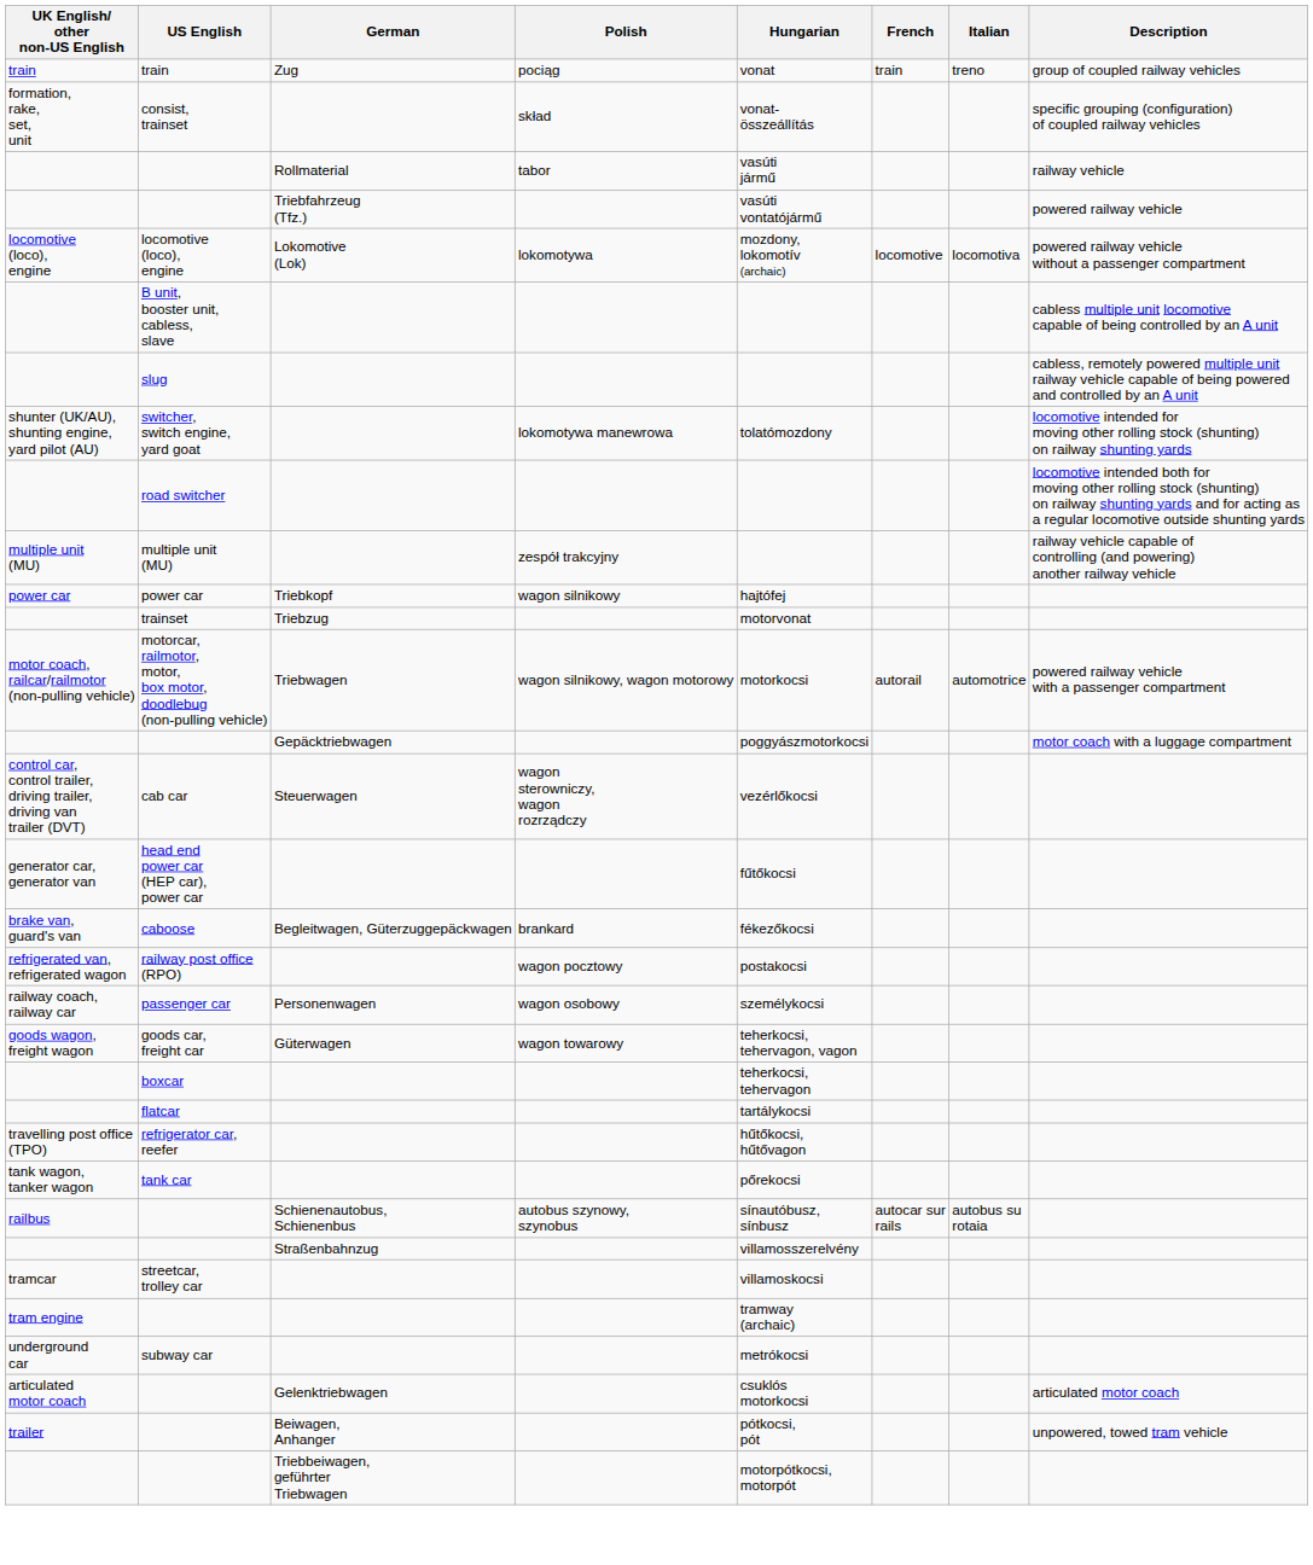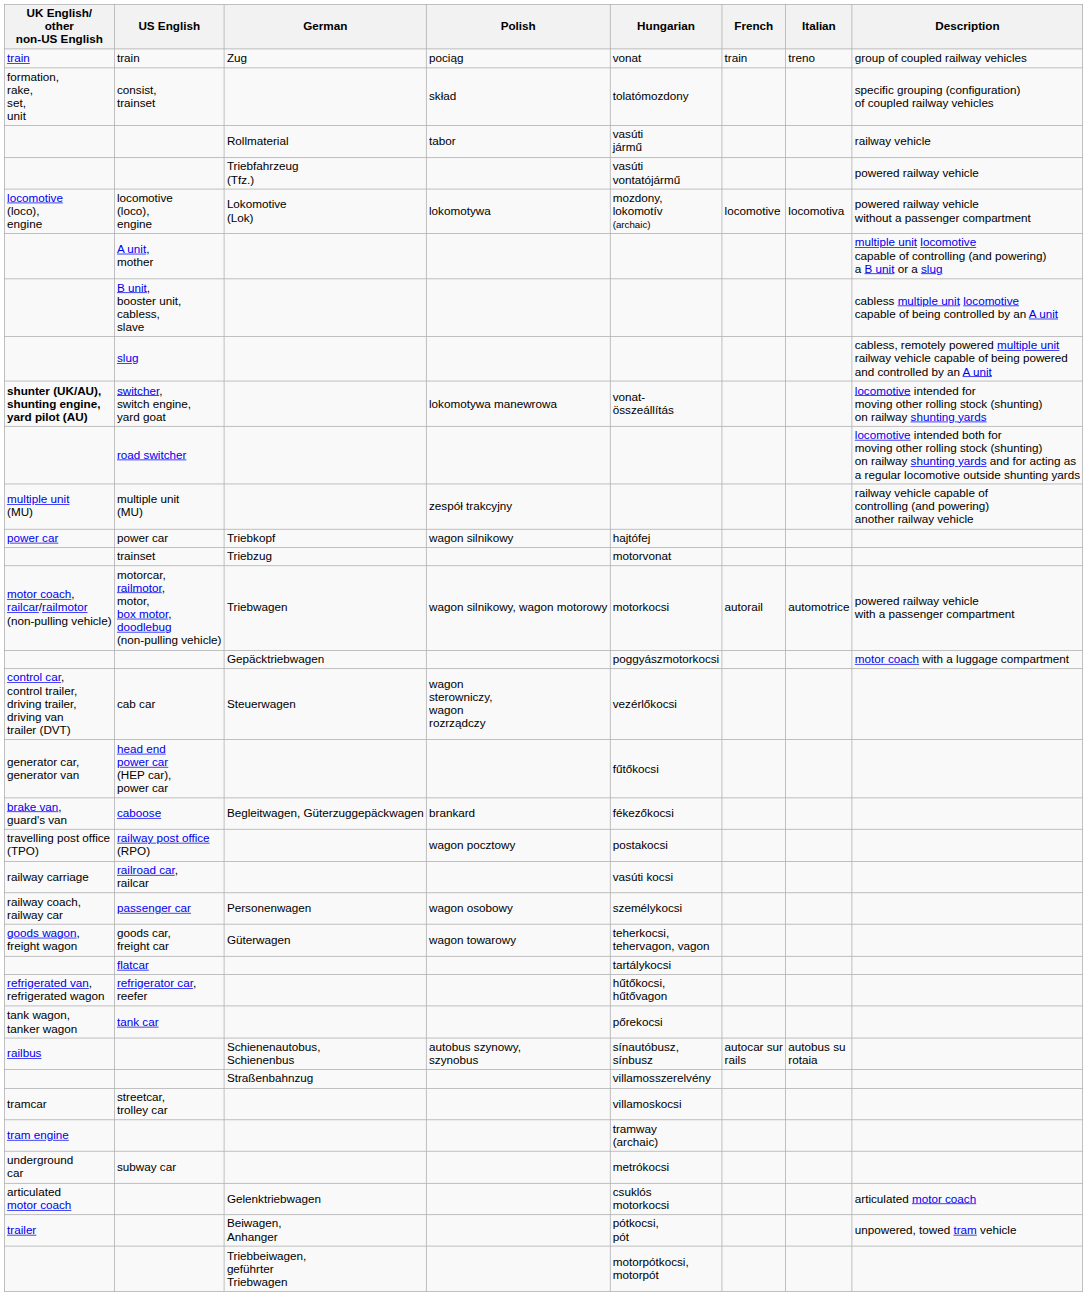consist, trainset | Hungarian: vonat- összeállítás -> tolatómozdony
+ row: A unit, mother | multiple unit locomotive capable of controlling (and powering) a B unit or a slug
switcher, switch engine, yard goat | UK English/ other non-US English: normal -> bold
switcher, switch engine, yard goat | Hungarian: tolatómozdony -> vonat- összeállítás
railway post office (RPO) | UK English/ other non-US English: refrigerated van, refrigerated wagon -> travelling post office (TPO)
+ row: railway carriage | railroad car, railcar | vasúti kocsi
- row: boxcar | teherkocsi, tehervagon
refrigerator car, reefer | UK English/ other non-US English: travelling post office (TPO) -> refrigerated van, refrigerated wagon
